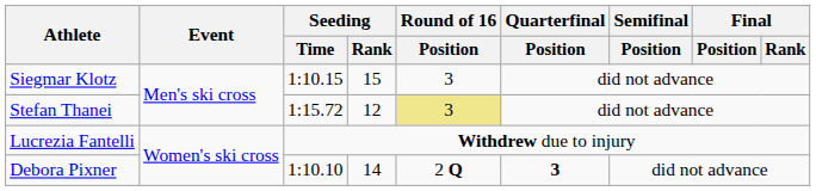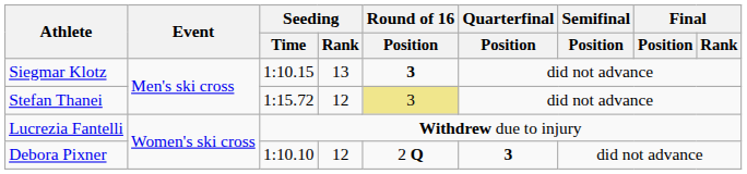Siegmar Klotz | Seeding / Rank: 15 -> 13
Siegmar Klotz | Round of 16 / Position: normal -> bold
Debora Pixner | Seeding / Rank: 14 -> 12
